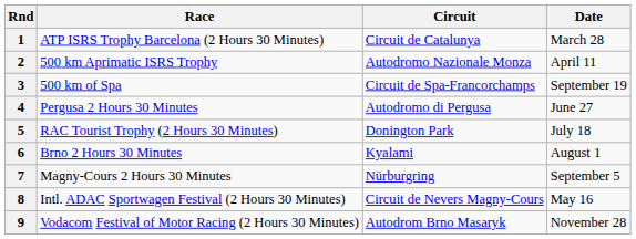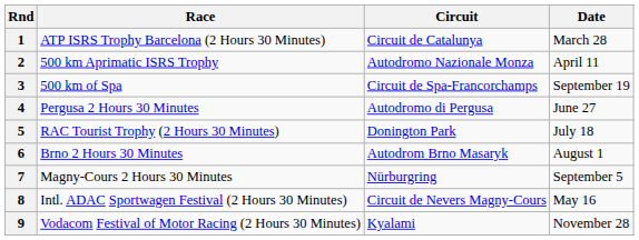6 | Circuit: Kyalami -> Autodrom Brno Masaryk
9 | Circuit: Autodrom Brno Masaryk -> Kyalami
